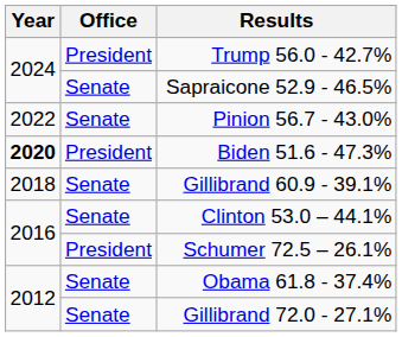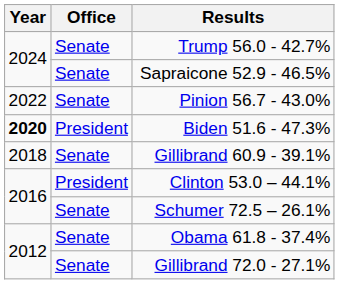Trump 56.0 - 42.7% | Office: President -> Senate
Clinton 53.0 – 44.1% | Office: Senate -> President
Schumer 72.5 – 26.1% | Office: President -> Senate
